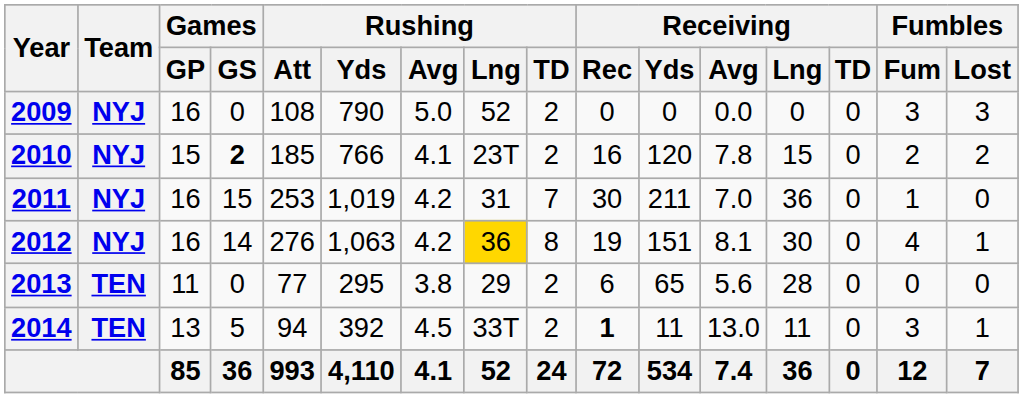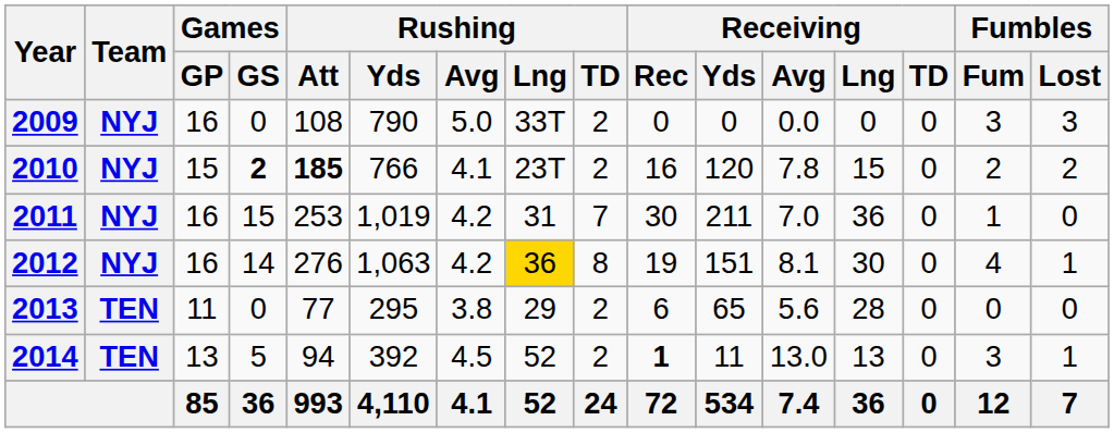2009 | Rushing / Lng: 52 -> 33T
2010 | Rushing / Att: normal -> bold
2014 | Rushing / Lng: 33T -> 52
2014 | Receiving / Lng: 11 -> 13
